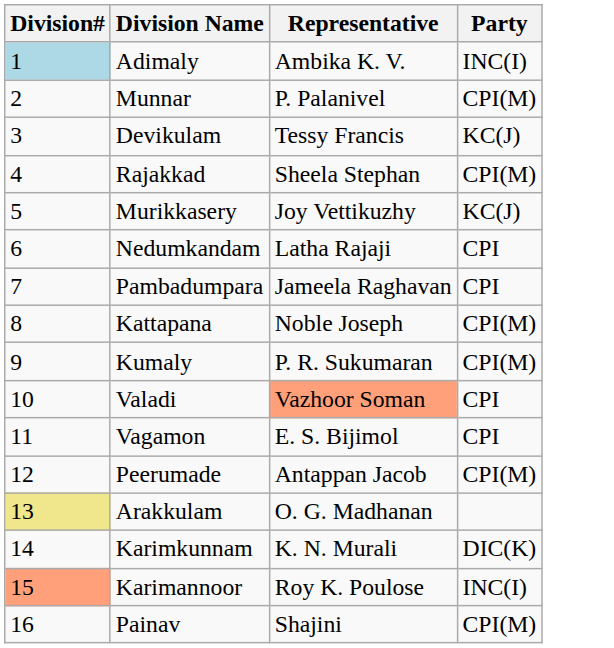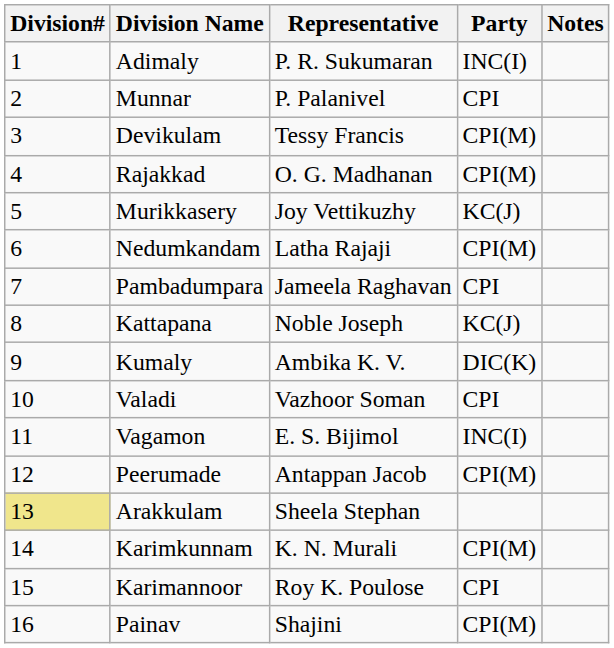+ column: Notes
Adimaly | Division#: lightblue background -> no background
Adimaly | Representative: Ambika K. V. -> P. R. Sukumaran
Munnar | Party: CPI(M) -> CPI
Devikulam | Party: KC(J) -> CPI(M)
Rajakkad | Representative: Sheela Stephan -> O. G. Madhanan
Nedumkandam | Party: CPI -> CPI(M)
Kattapana | Party: CPI(M) -> KC(J)
Kumaly | Representative: P. R. Sukumaran -> Ambika K. V.
Kumaly | Party: CPI(M) -> DIC(K)
Valadi | Representative: lightsalmon background -> no background
Vagamon | Party: CPI -> INC(I)
Arakkulam | Representative: O. G. Madhanan -> Sheela Stephan
Karimkunnam | Party: DIC(K) -> CPI(M)
Karimannoor | Division#: lightsalmon background -> no background
Karimannoor | Party: INC(I) -> CPI
